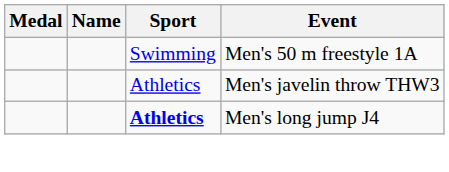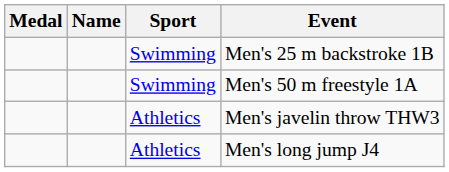+ row: Swimming | Men's 25 m backstroke 1B
Men's long jump J4 | Sport: bold -> normal
